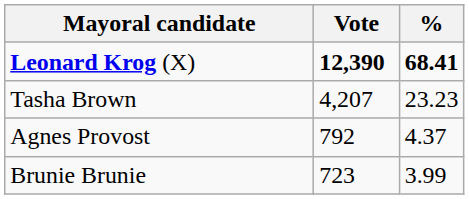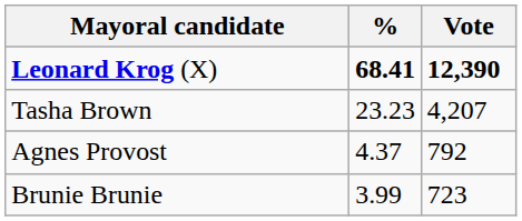columns swapped: Vote <-> %
